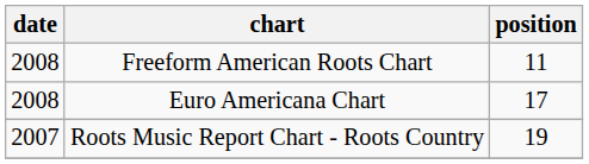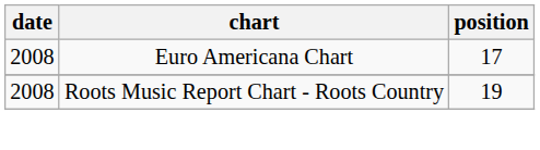- row: 2008 | Freeform American Roots Chart | 11
Roots Music Report Chart - Roots Country | date: 2007 -> 2008
